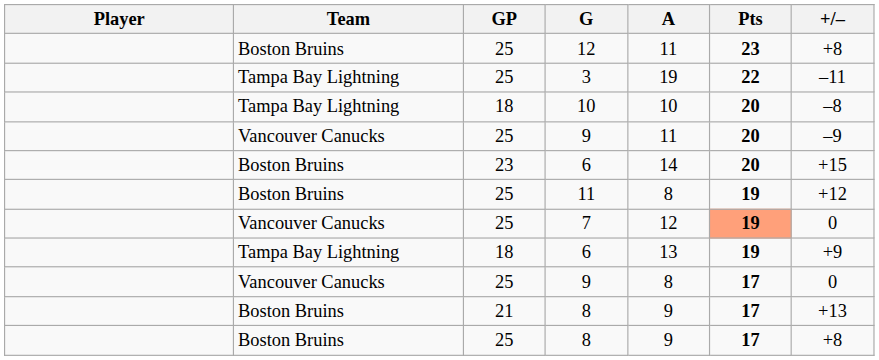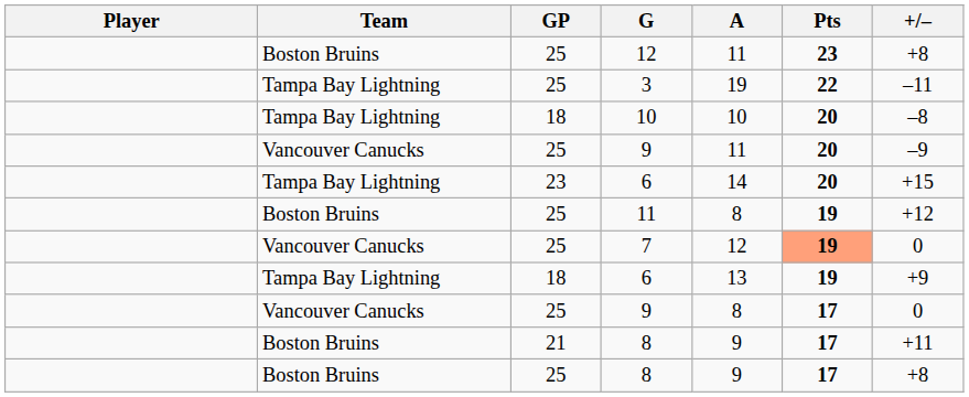23 / 6 | Team: Boston Bruins -> Tampa Bay Lightning
21 / 8 | +/–: +13 -> +11
